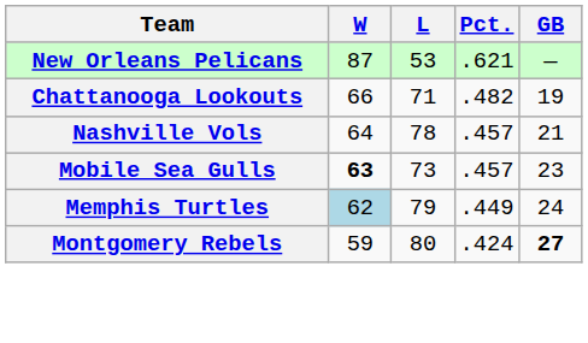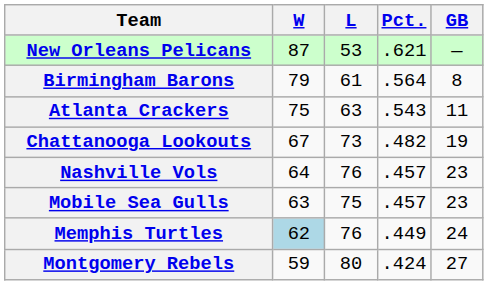+ row: Birmingham Barons | 79 | 61 | .564 | 8
+ row: Atlanta Crackers | 75 | 63 | .543 | 11
Chattanooga Lookouts | W: 66 -> 67
Chattanooga Lookouts | L: 71 -> 73
Nashville Vols | L: 78 -> 76
Nashville Vols | GB: 21 -> 23
Mobile Sea Gulls | W: bold -> normal
Mobile Sea Gulls | L: 73 -> 75
Memphis Turtles | L: 79 -> 76
Montgomery Rebels | GB: bold -> normal
